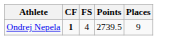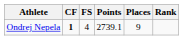+ column: Rank
Ondrej Nepela | Points: 2739.5 -> 2739.1
